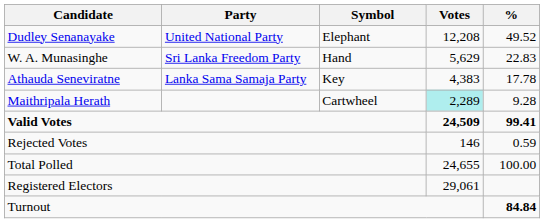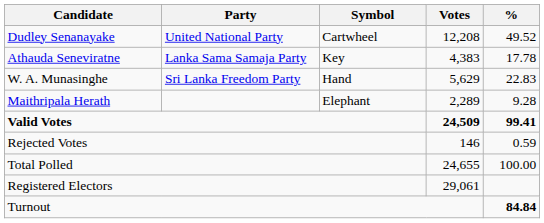Dudley Senanayake | Symbol: Elephant -> Cartwheel
rows swapped: W. A. Munasinghe <-> Athauda Seneviratne
Maithripala Herath | Symbol: Cartwheel -> Elephant
Maithripala Herath | Votes: paleturquoise background -> no background
